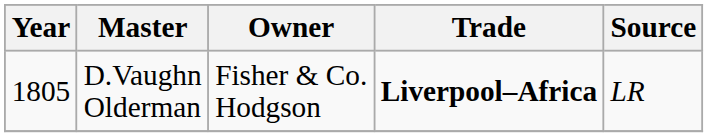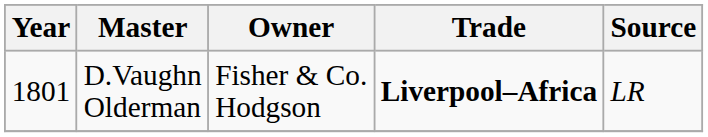D.Vaughn Olderman | Year: 1805 -> 1801
